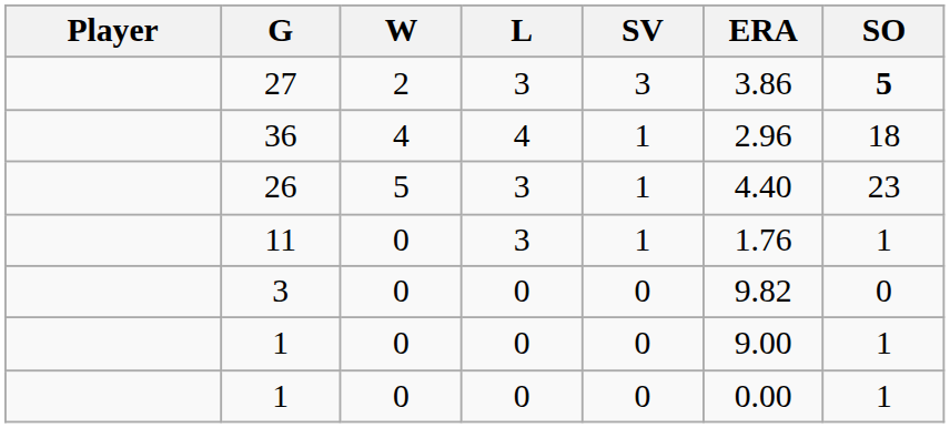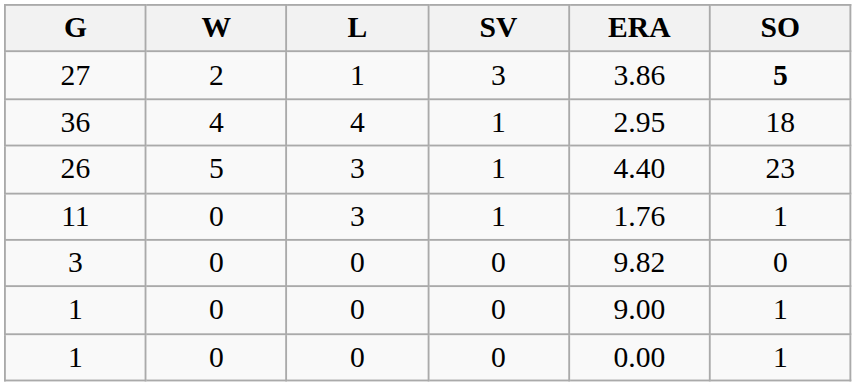- column: Player
27 | L: 3 -> 1
36 | ERA: 2.96 -> 2.95
